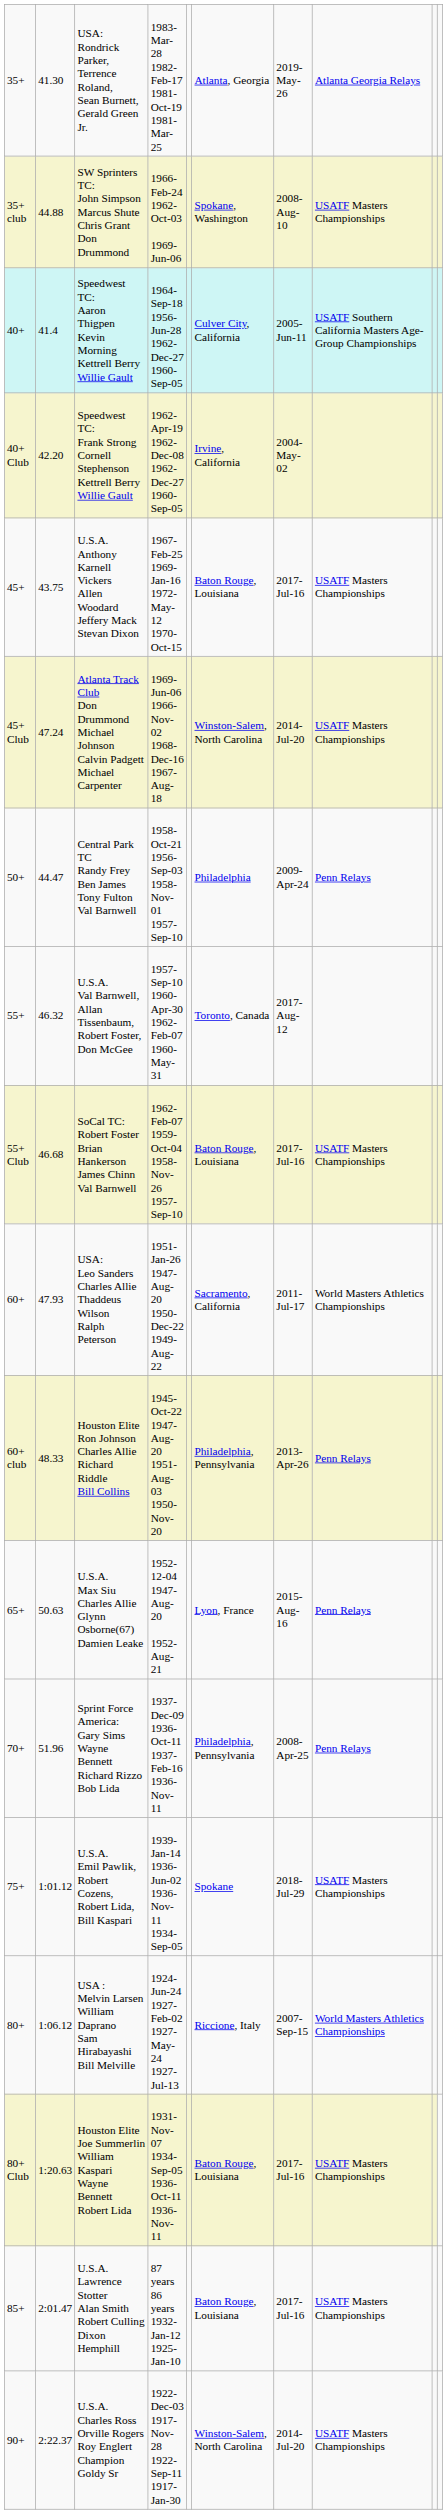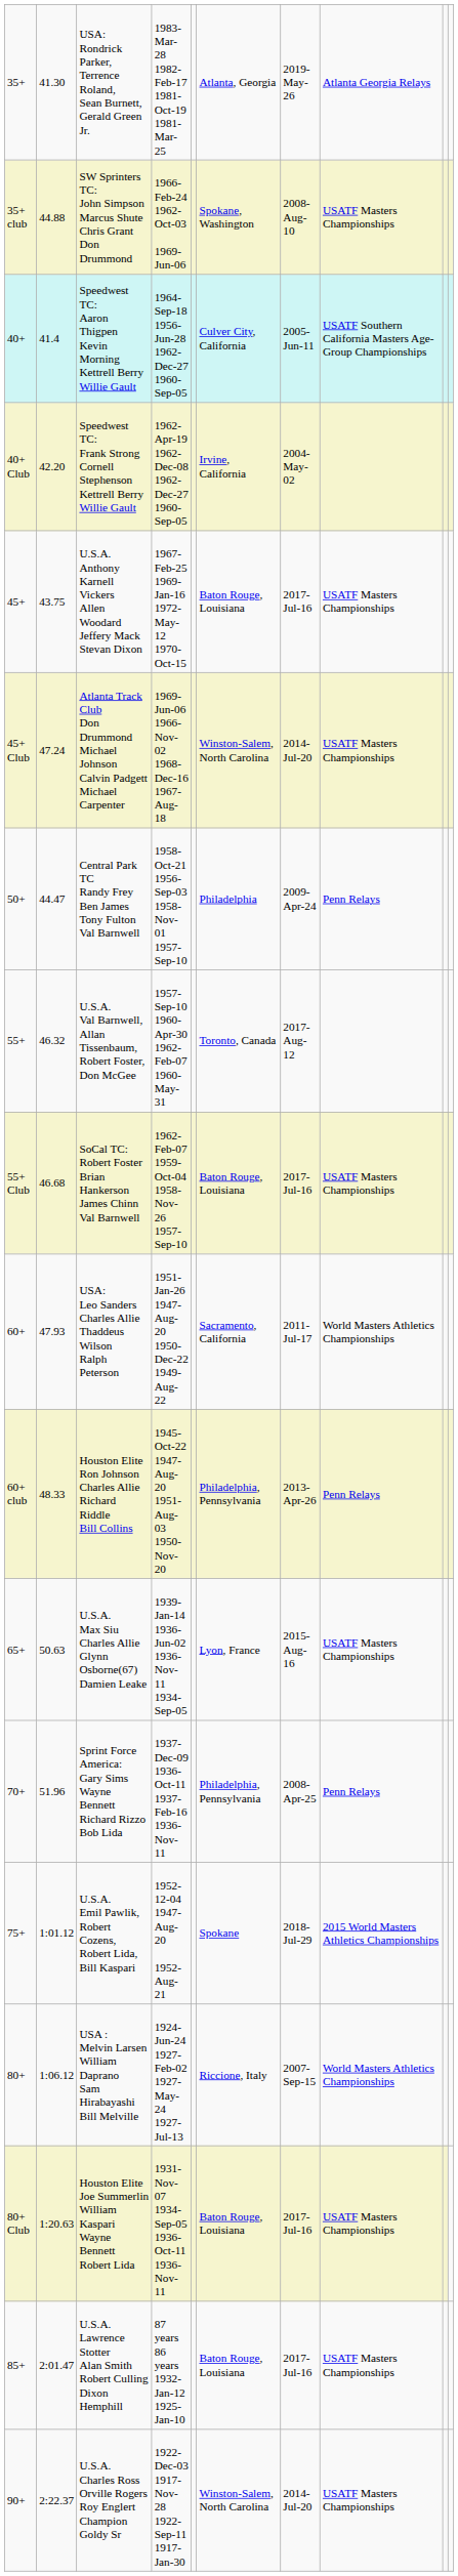U.S.A. Max Siu Charles Allie Glynn Osborne(67) Damien Leake | column 4: 1952-12-04 1947-Aug-20 1952-Aug-21 -> 1939-Jan-14 1936-Jun-02 1936-Nov-11 1934-Sep-05
U.S.A. Max Siu Charles Allie Glynn Osborne(67) Damien Leake | column 8: Penn Relays -> USATF Masters Championships
U.S.A. Emil Pawlik, Robert Cozens, Robert Lida, Bill Kaspari | column 4: 1939-Jan-14 1936-Jun-02 1936-Nov-11 1934-Sep-05 -> 1952-12-04 1947-Aug-20 1952-Aug-21
U.S.A. Emil Pawlik, Robert Cozens, Robert Lida, Bill Kaspari | column 8: USATF Masters Championships -> 2015 World Masters Athletics Championships
